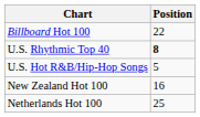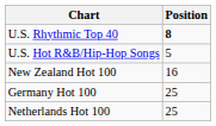- row: Billboard Hot 100 | 22
+ row: Germany Hot 100 | 25
